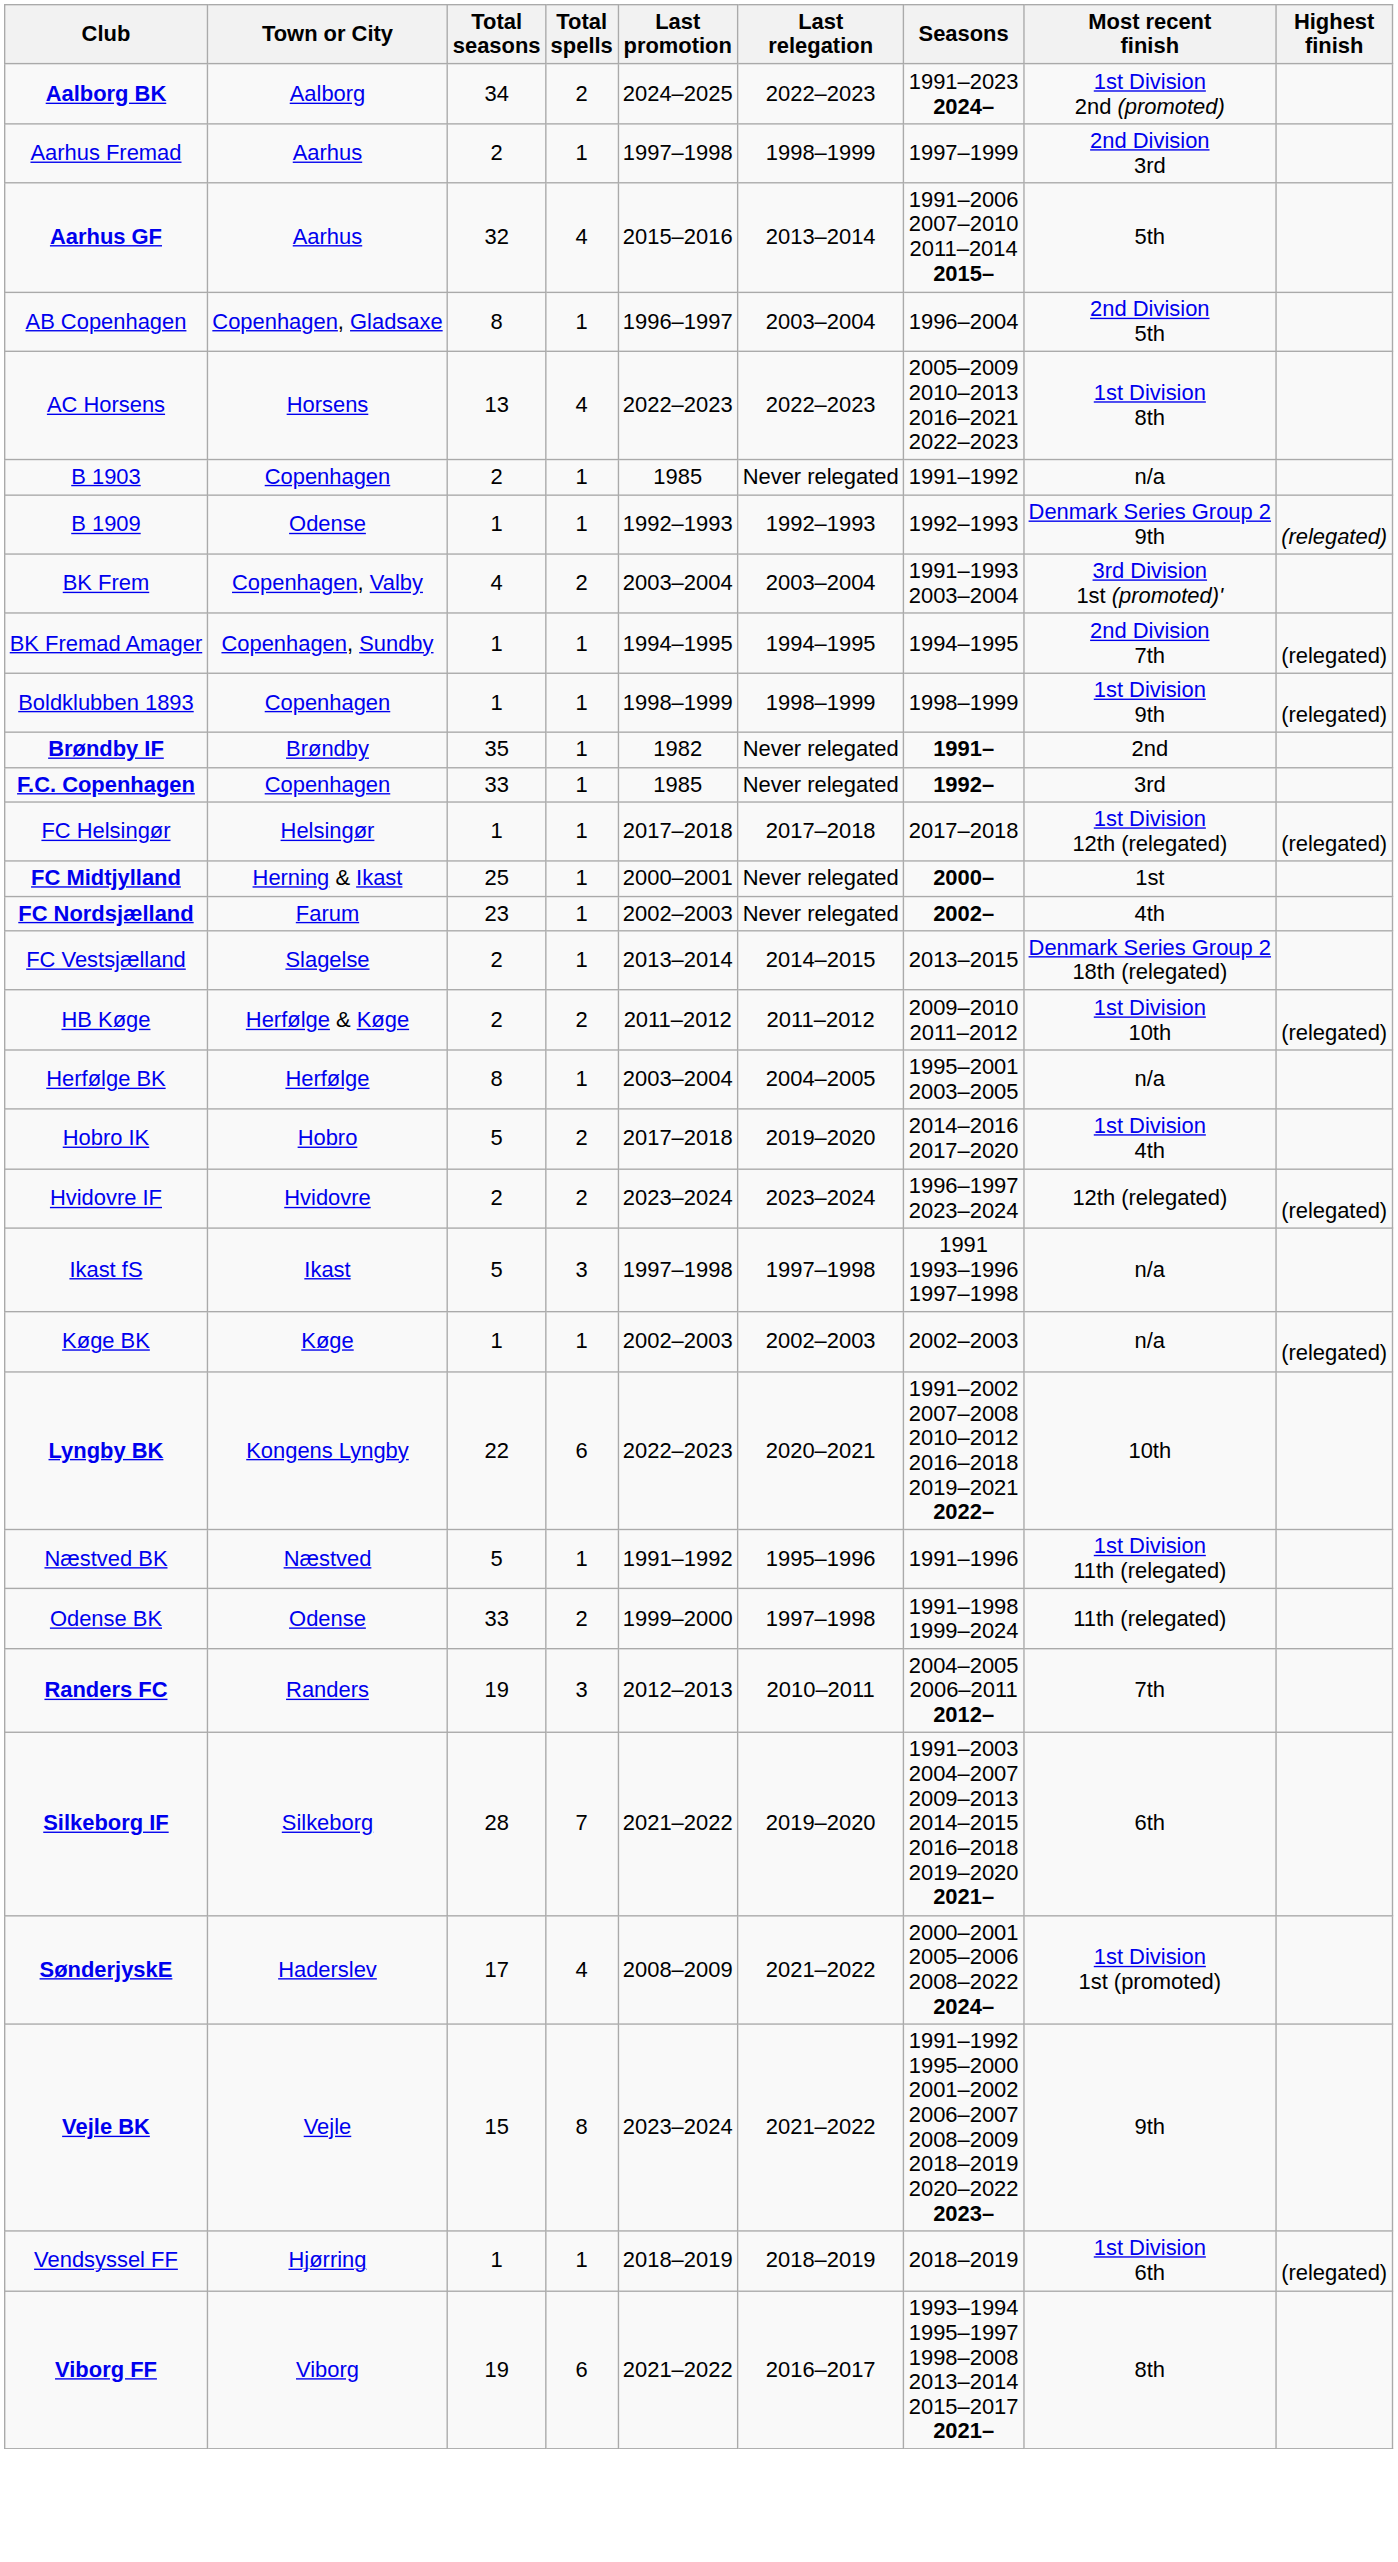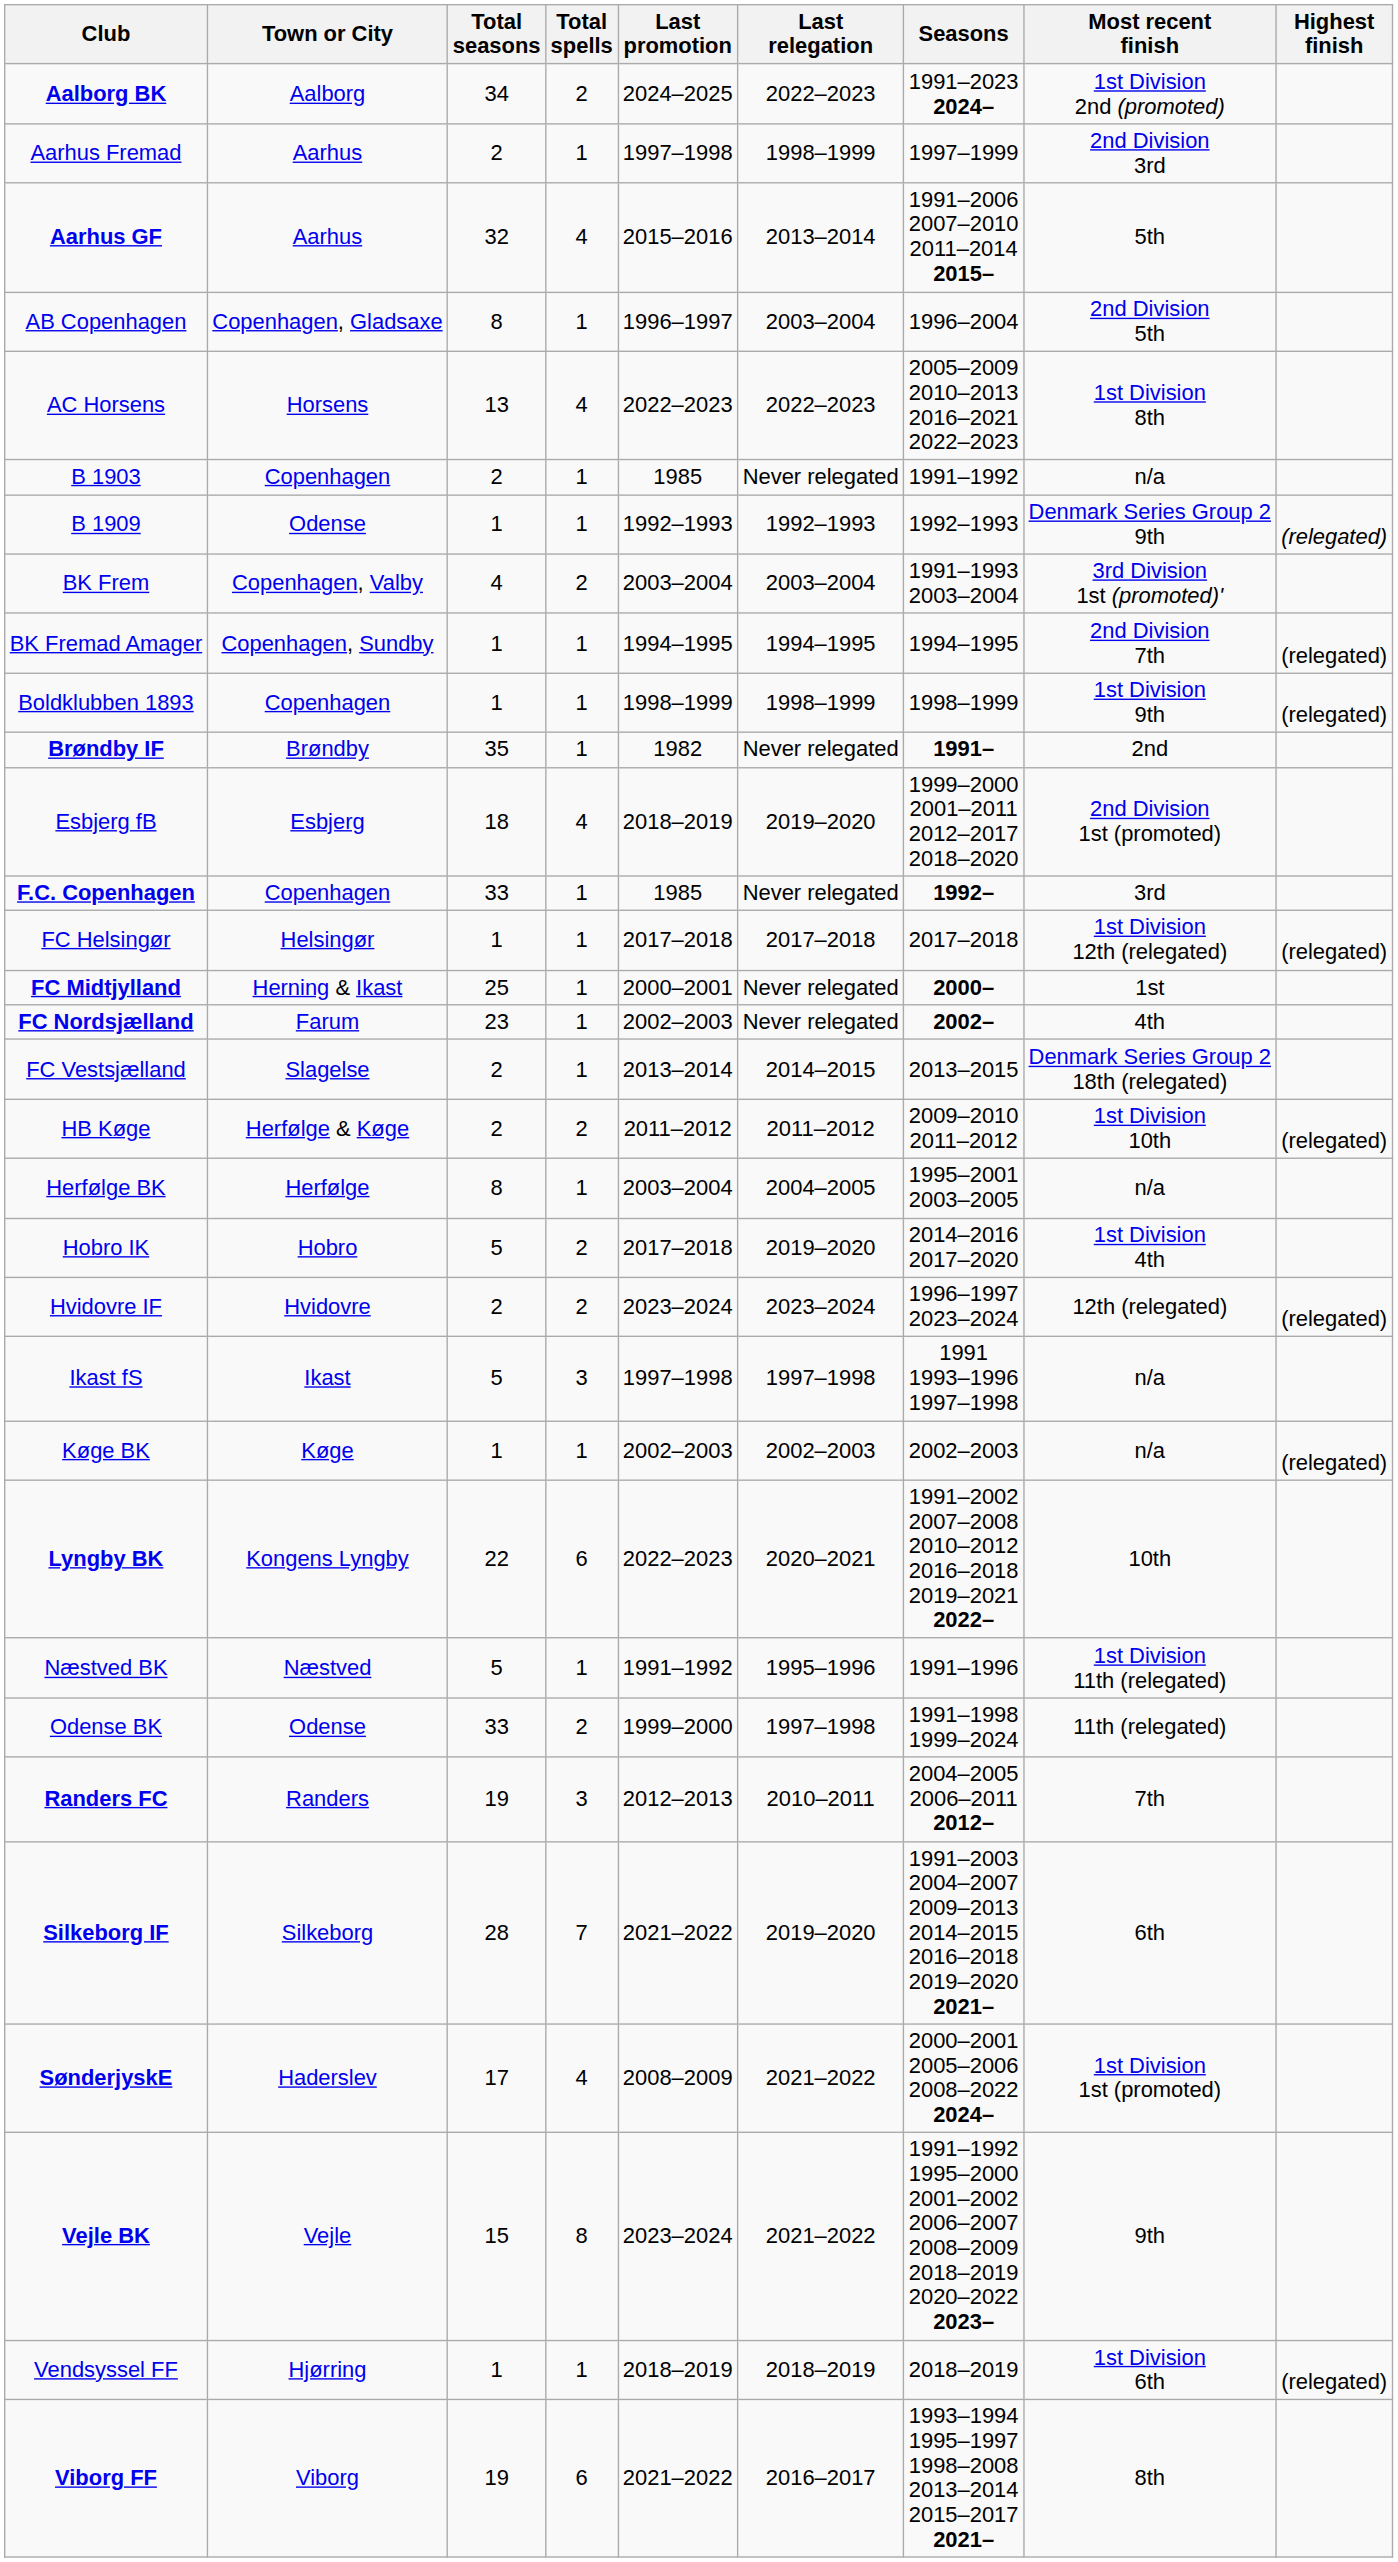+ row: Esbjerg fB | Esbjerg | 18 | 4 | 2018–2019 | 2019–2020 | 1999–2000 2001–2011 2012–2017 2018–2020 | 2nd Division 1st (promoted)
